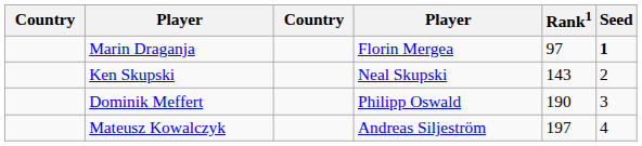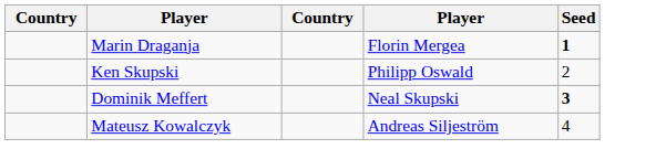- column: Rank1 | 97 | 143 | 190 | 197
Ken Skupski | column 4: Neal Skupski -> Philipp Oswald
Dominik Meffert | column 4: Philipp Oswald -> Neal Skupski
Dominik Meffert | Seed: normal -> bold
